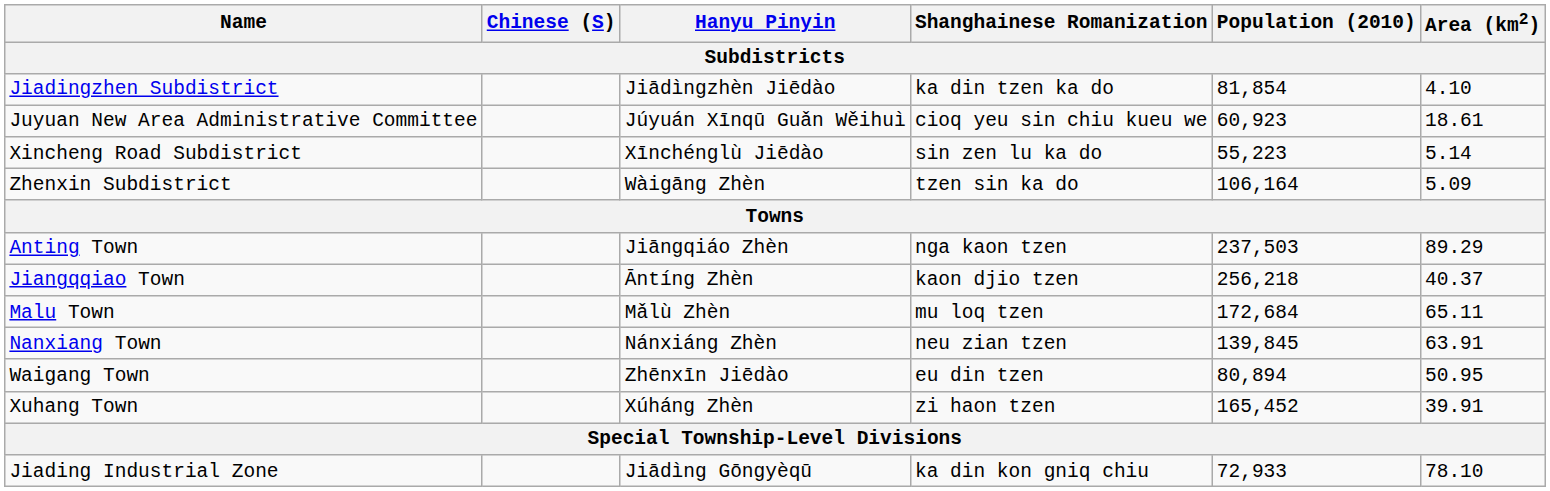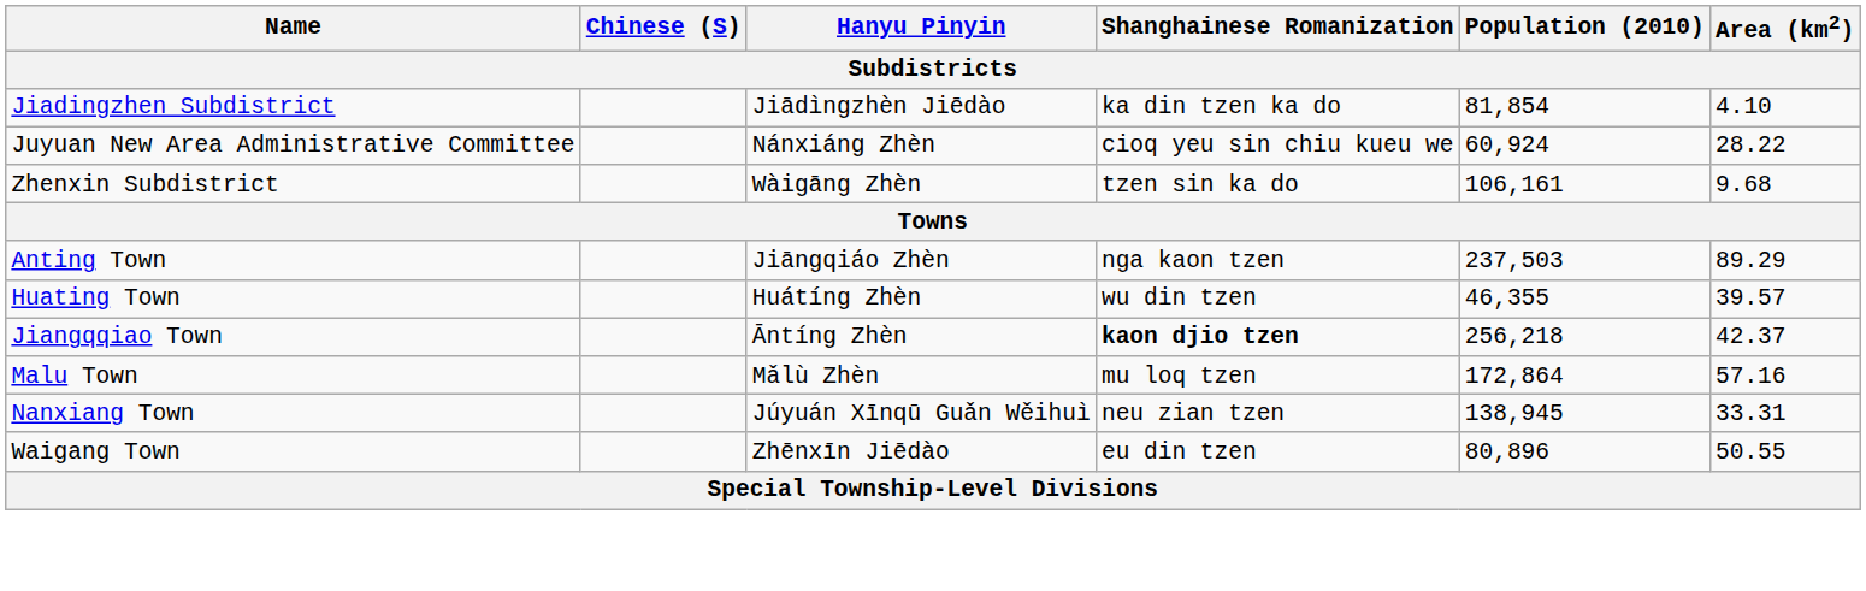Juyuan New Area Administrative Committee | Hanyu Pinyin: Júyuán Xīnqū Guǎn Wěihuì -> Nánxiáng Zhèn
Juyuan New Area Administrative Committee | Population (2010): 60,923 -> 60,924
Juyuan New Area Administrative Committee | Area (km2): 18.61 -> 28.22
- row: Xincheng Road Subdistrict | Xīnchénglù Jiēdào | sin zen lu ka do | 55,223 | 5.14
Zhenxin Subdistrict | Population (2010): 106,164 -> 106,161
Zhenxin Subdistrict | Area (km2): 5.09 -> 9.68
+ row: Huating Town | Huátíng Zhèn | wu din tzen | 46,355 | 39.57
Jiangqqiao Town | Shanghainese Romanization: normal -> bold
Jiangqqiao Town | Area (km2): 40.37 -> 42.37
Malu Town | Population (2010): 172,684 -> 172,864
Malu Town | Area (km2): 65.11 -> 57.16
Nanxiang Town | Hanyu Pinyin: Nánxiáng Zhèn -> Júyuán Xīnqū Guǎn Wěihuì
Nanxiang Town | Population (2010): 139,845 -> 138,945
Nanxiang Town | Area (km2): 63.91 -> 33.31
Waigang Town | Population (2010): 80,894 -> 80,896
Waigang Town | Area (km2): 50.95 -> 50.55
- row: Xuhang Town | Xúháng Zhèn | zi haon tzen | 165,452 | 39.91
- row: Jiading Industrial Zone | Jiādìng Gōngyèqū | ka din kon gniq chiu | 72,933 | 78.10
